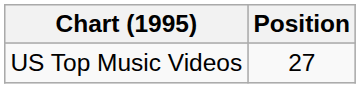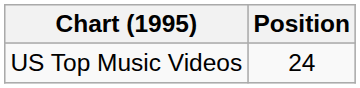US Top Music Videos | Position: 27 -> 24
